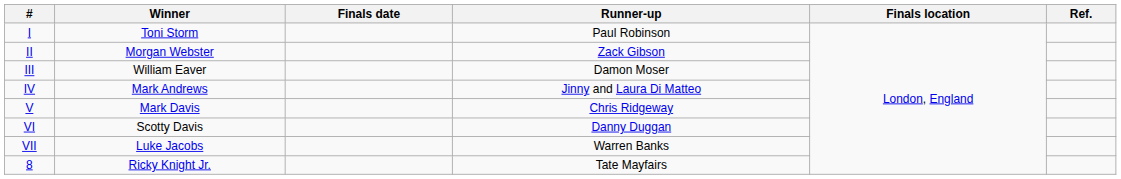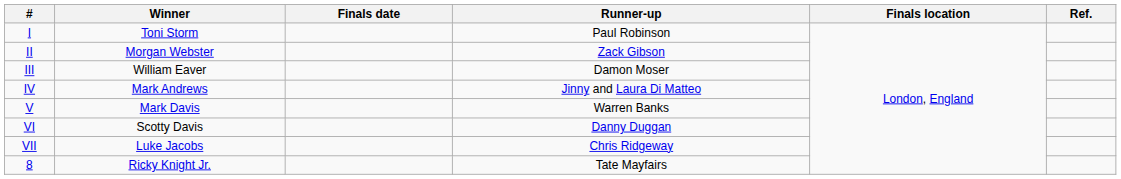V | Runner-up: Chris Ridgeway -> Warren Banks
VII | Runner-up: Warren Banks -> Chris Ridgeway
